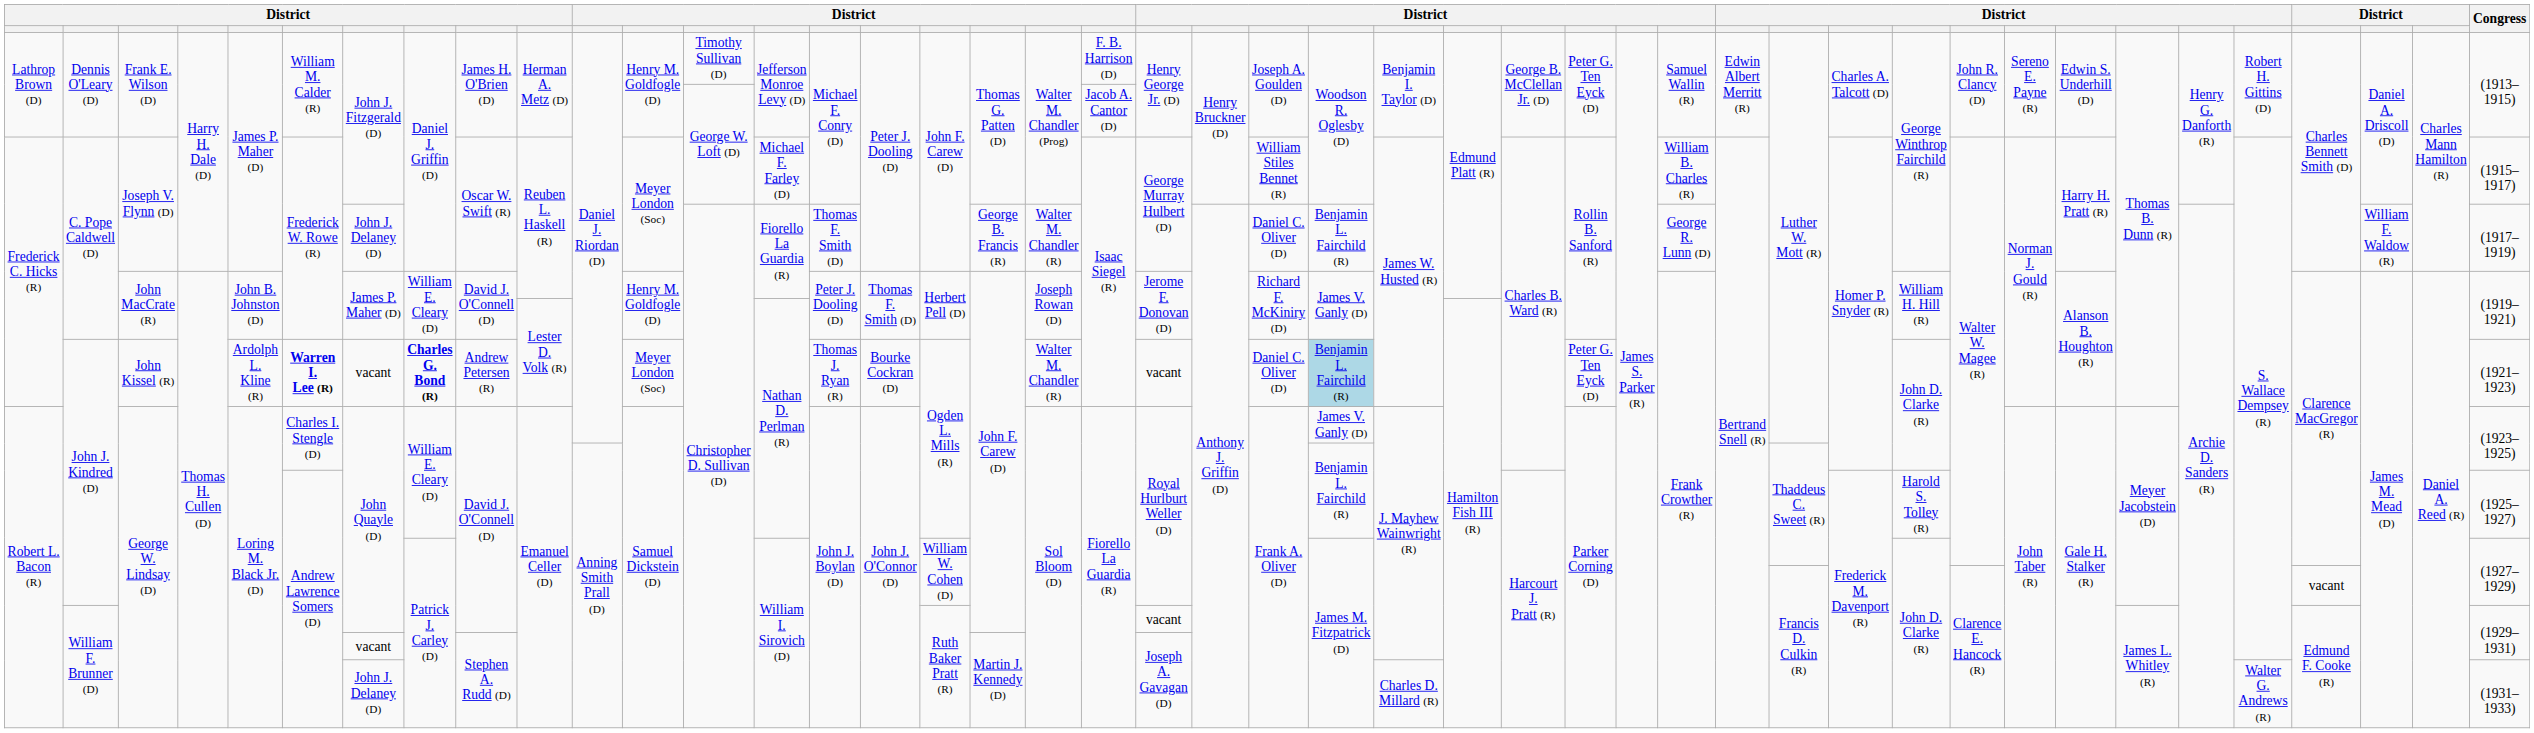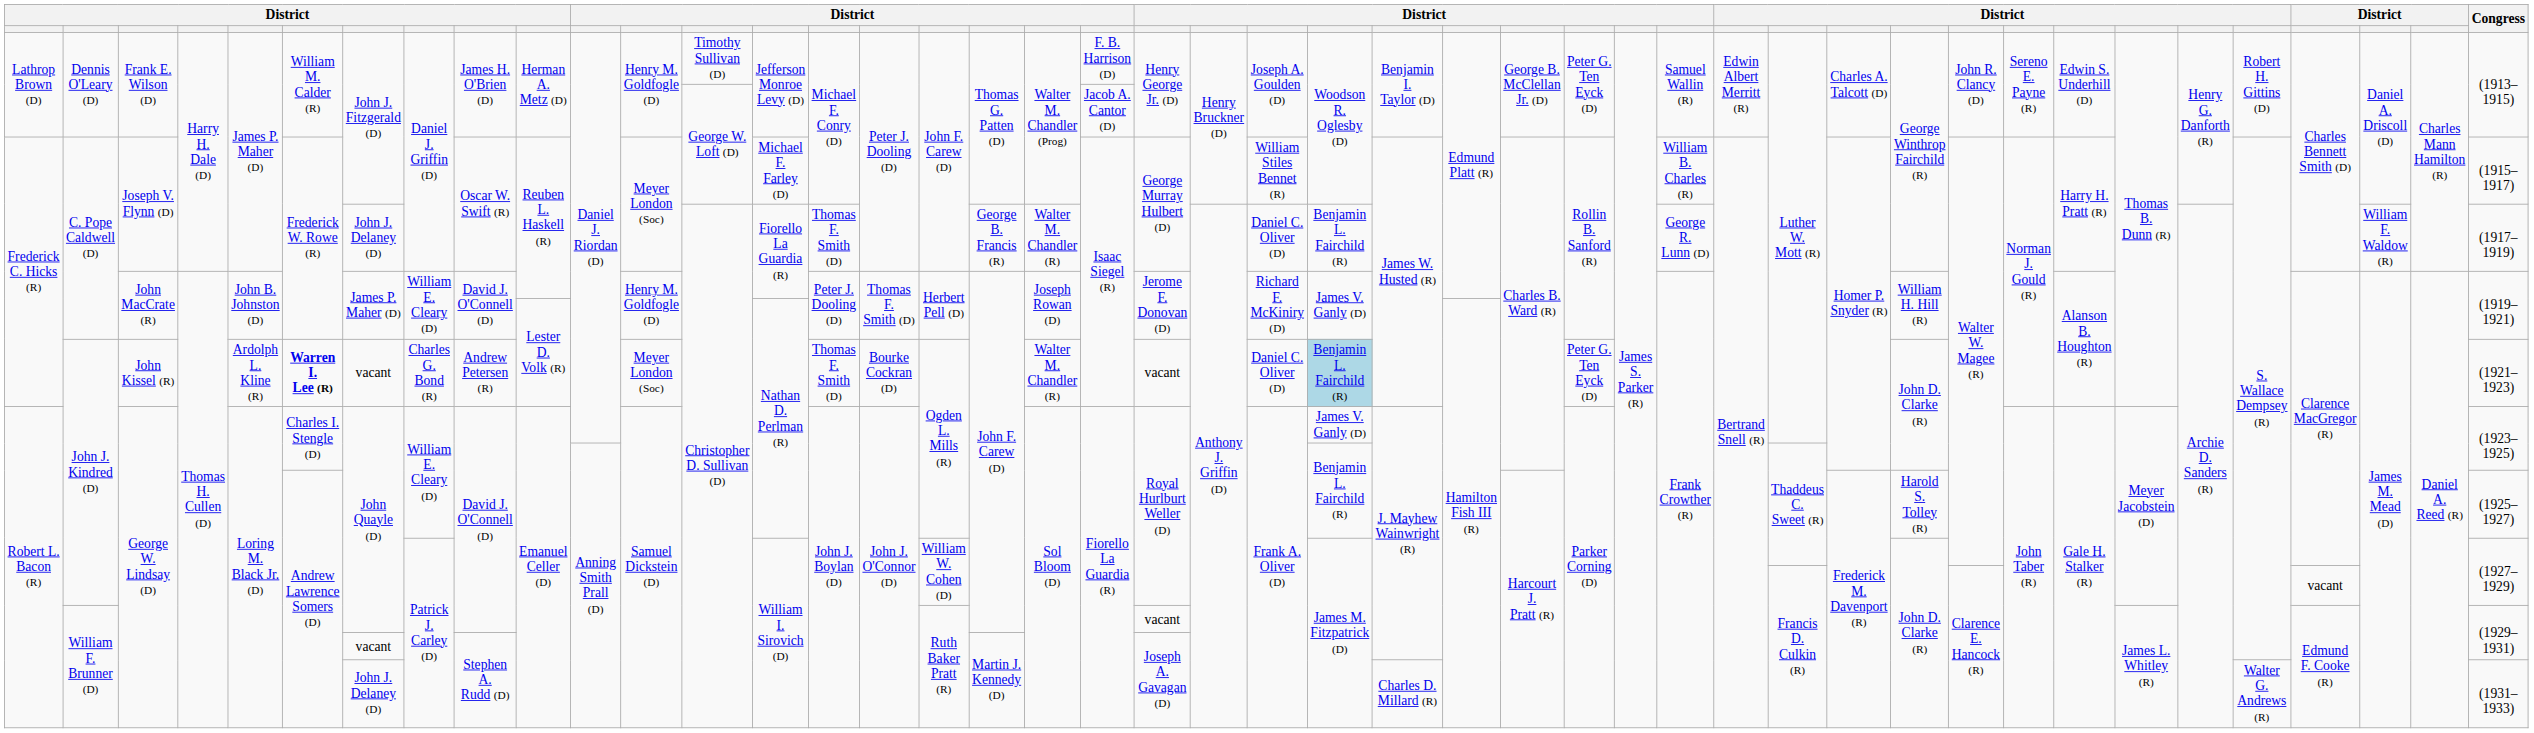John Kissel (R) | column 8: bold -> normal
John Kissel (R) | column 15: Thomas J. Ryan (R) -> Thomas F. Smith (D)
